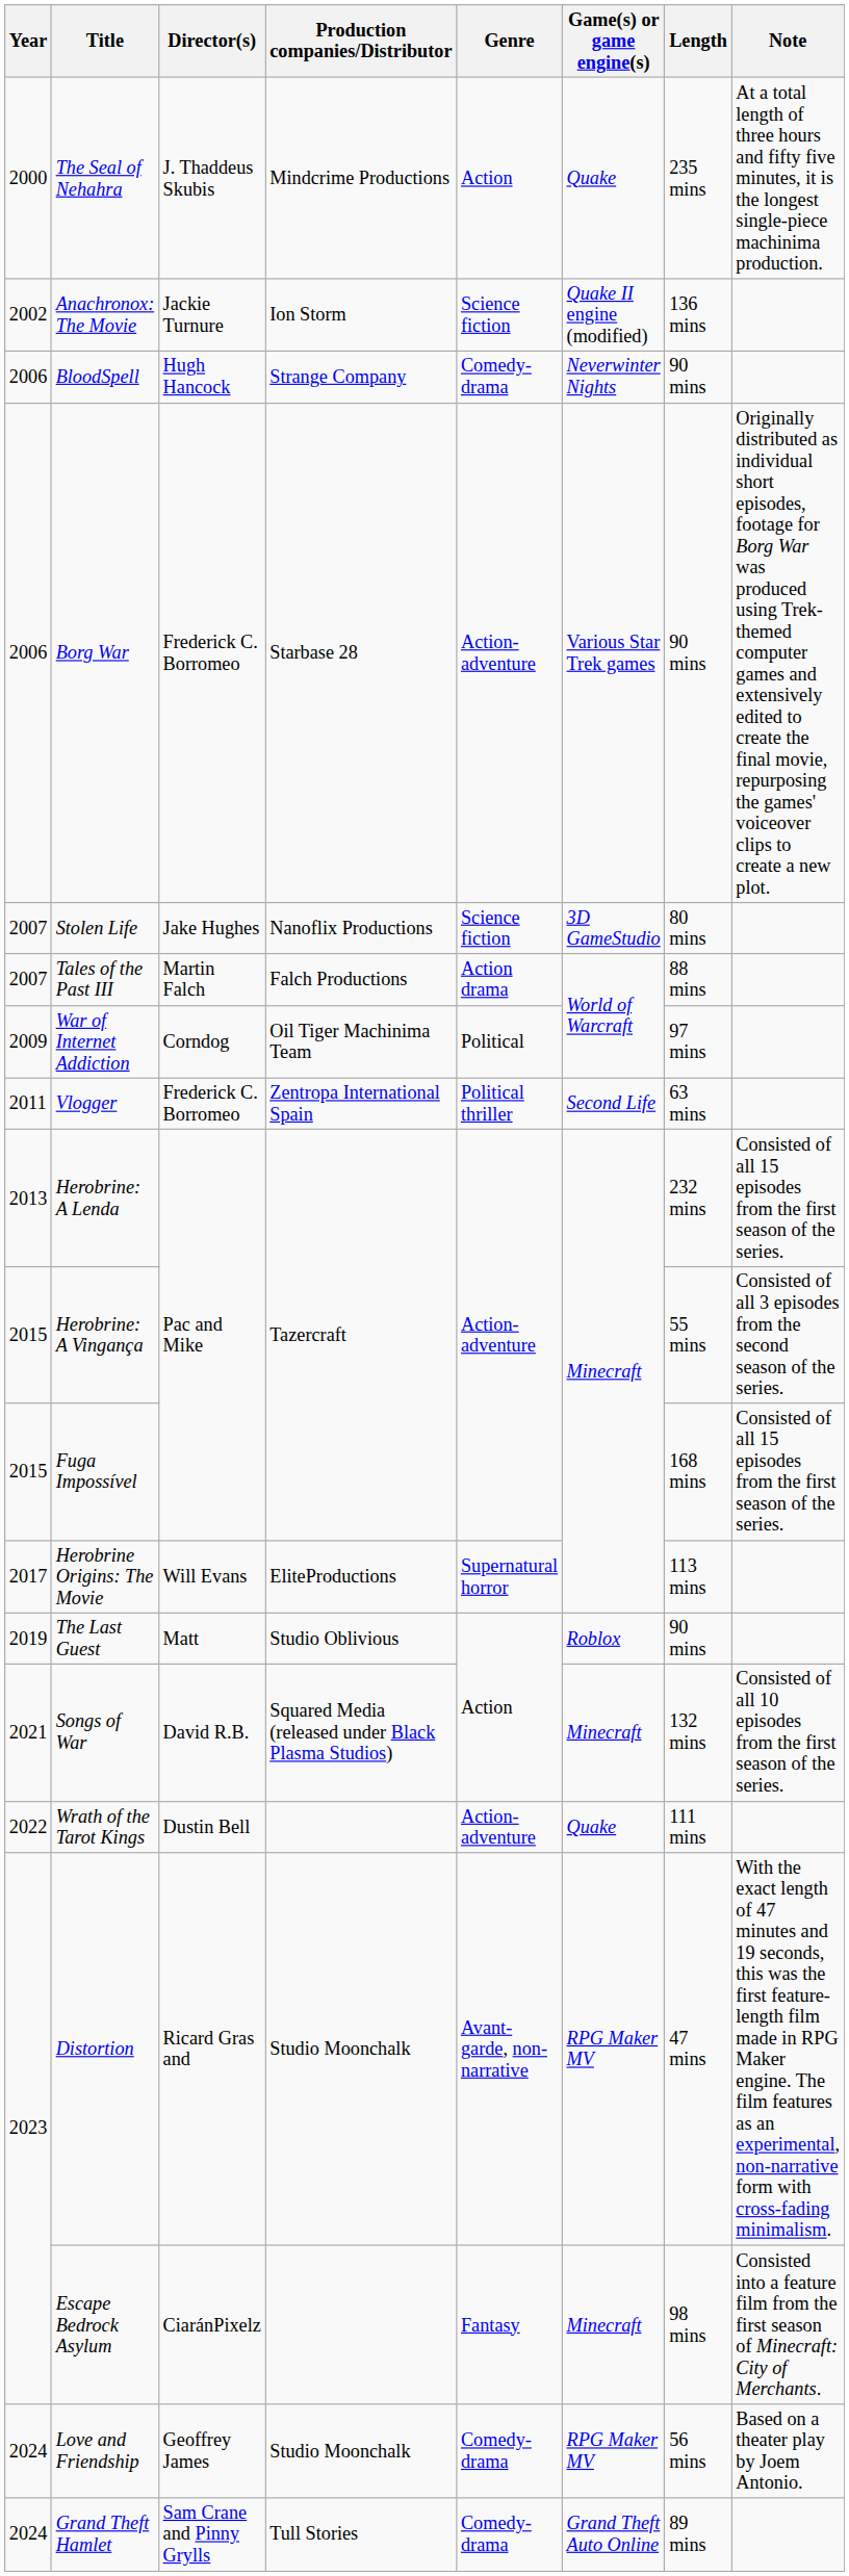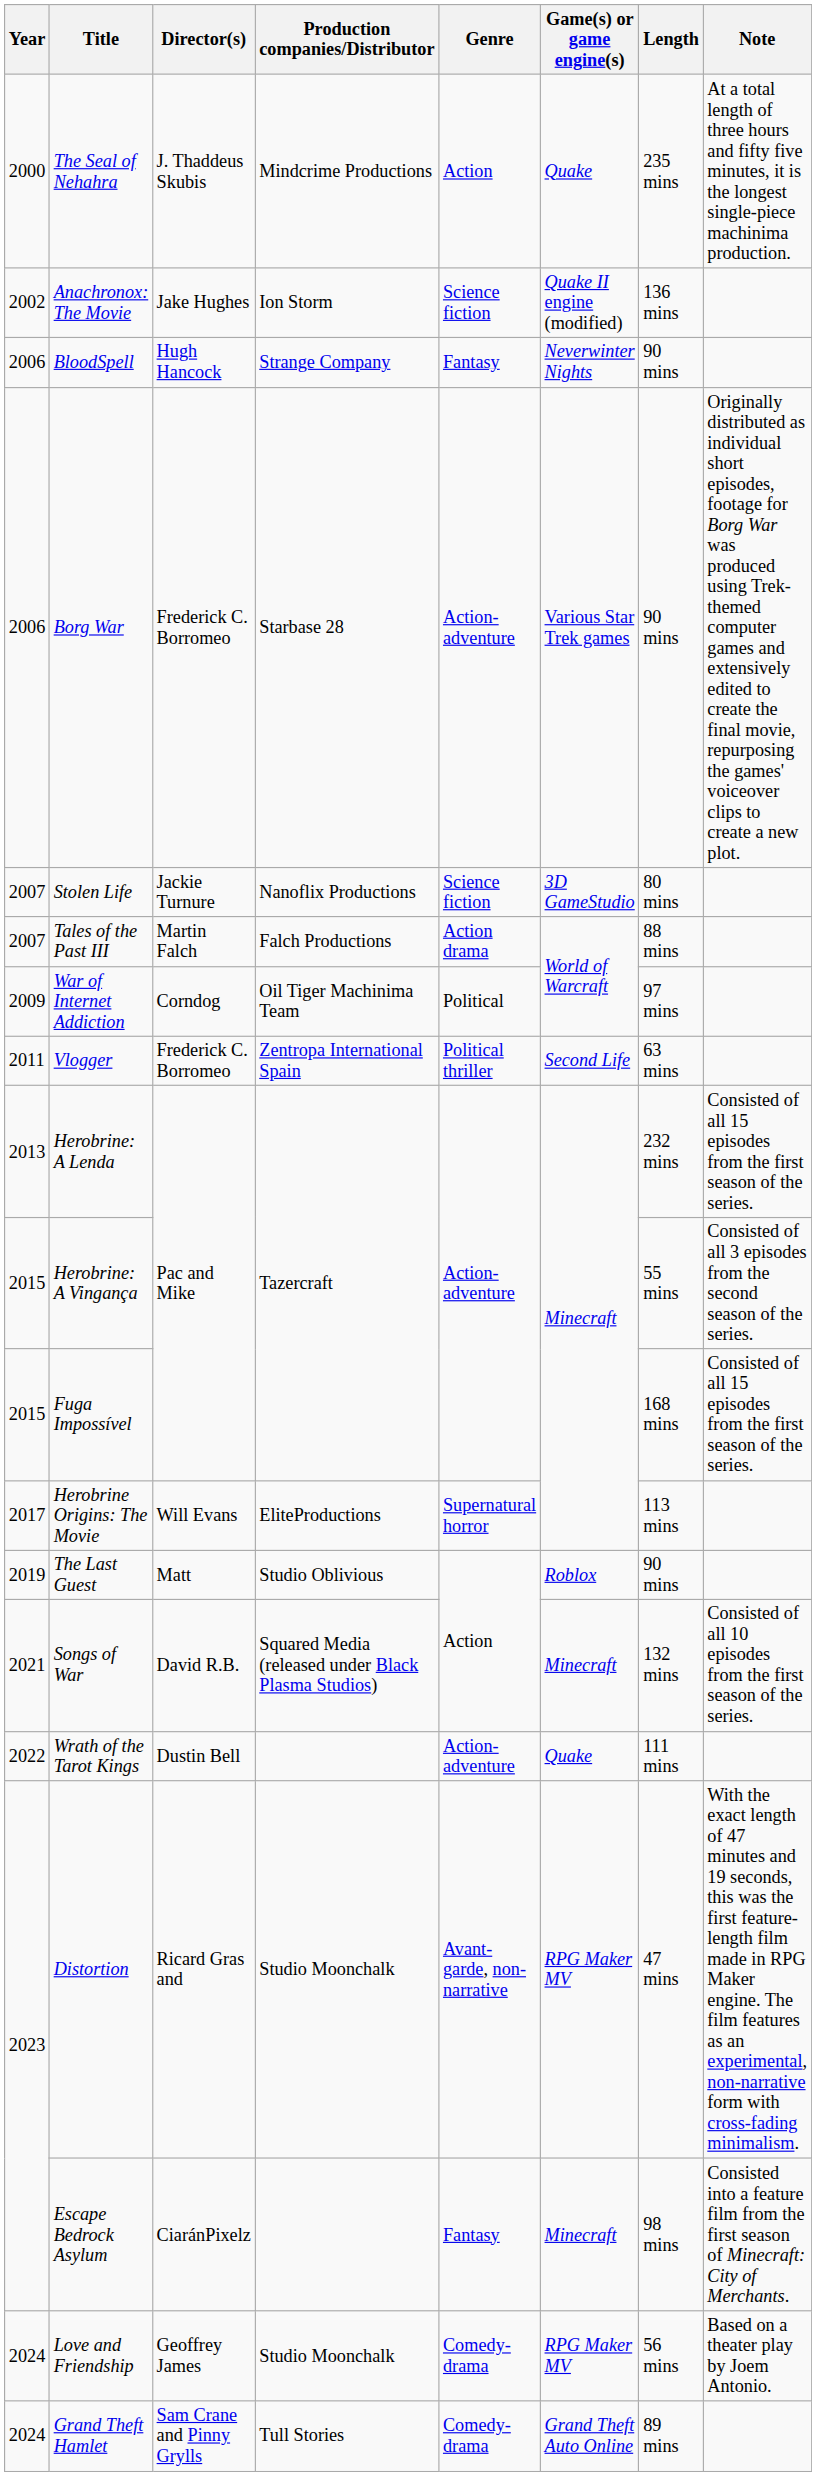Anachronox: The Movie | Director(s): Jackie Turnure -> Jake Hughes
BloodSpell | Genre: Comedy-drama -> Fantasy
Stolen Life | Director(s): Jake Hughes -> Jackie Turnure
